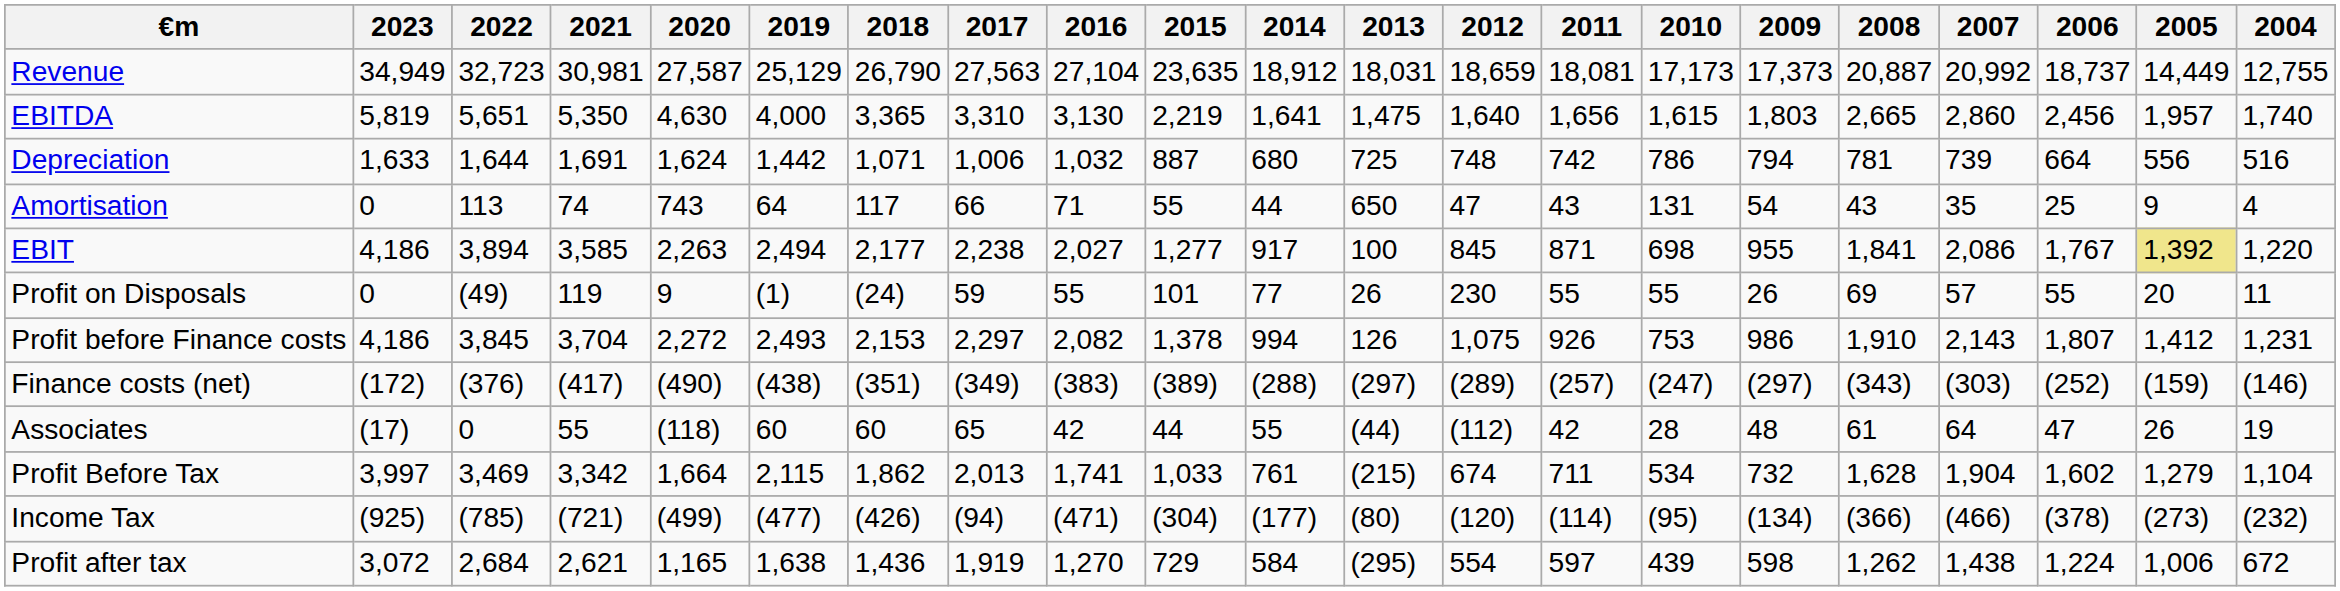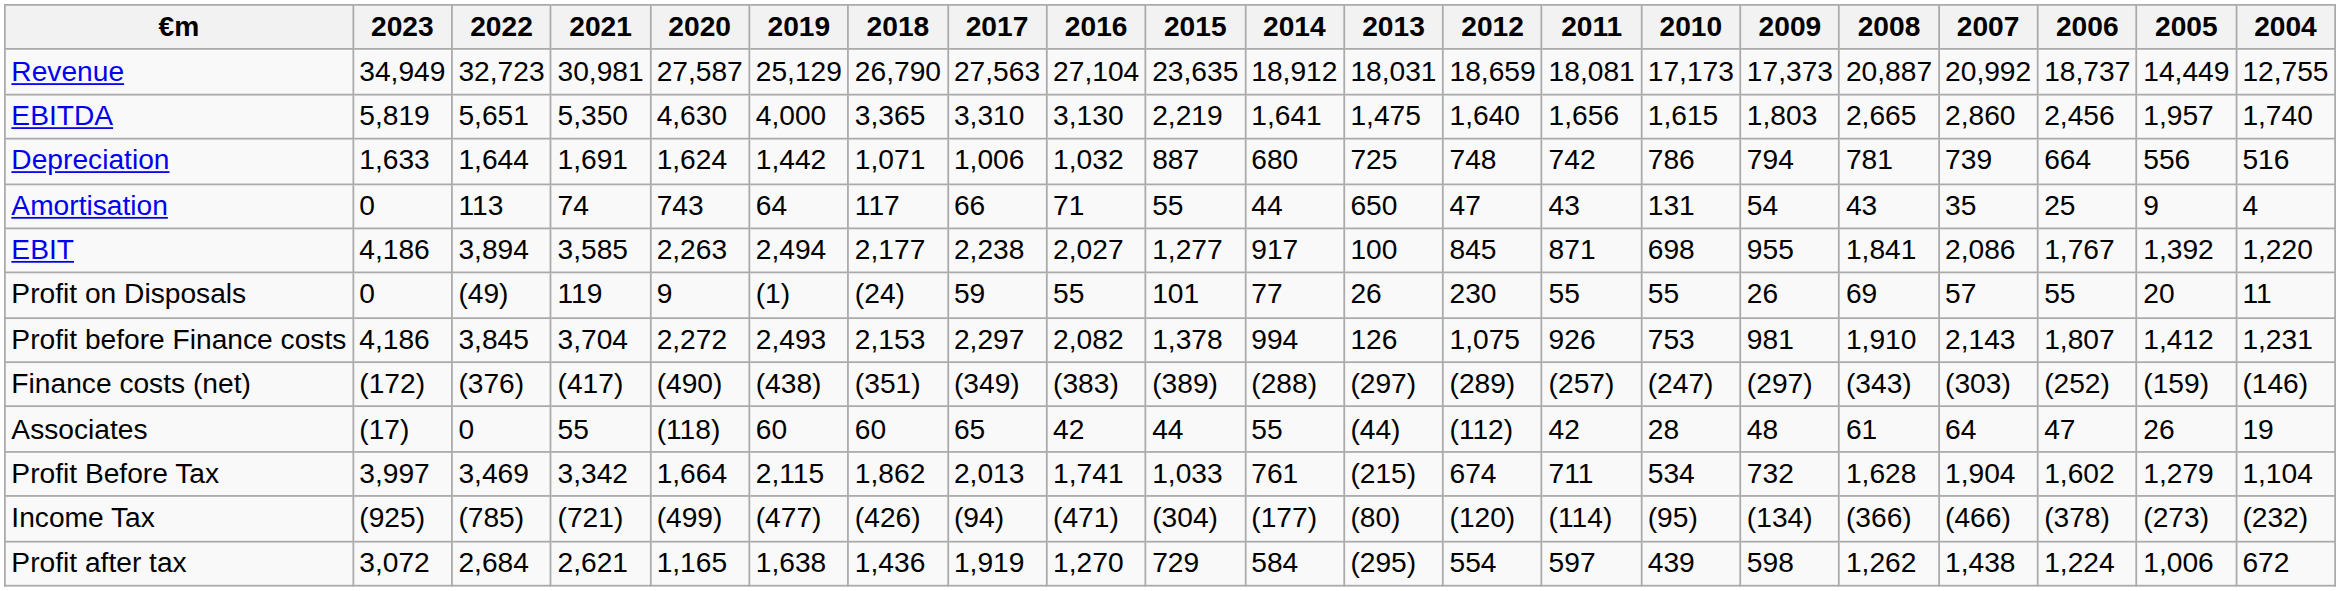EBIT | 2005: khaki background -> no background
Profit before Finance costs | 2009: 986 -> 981
